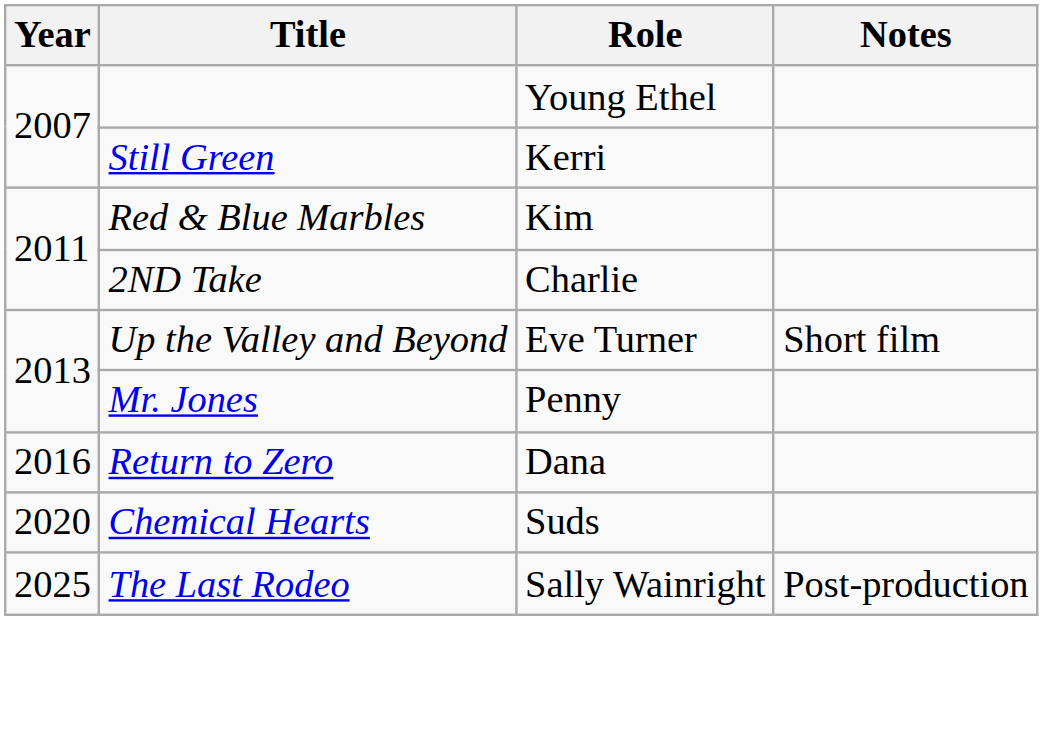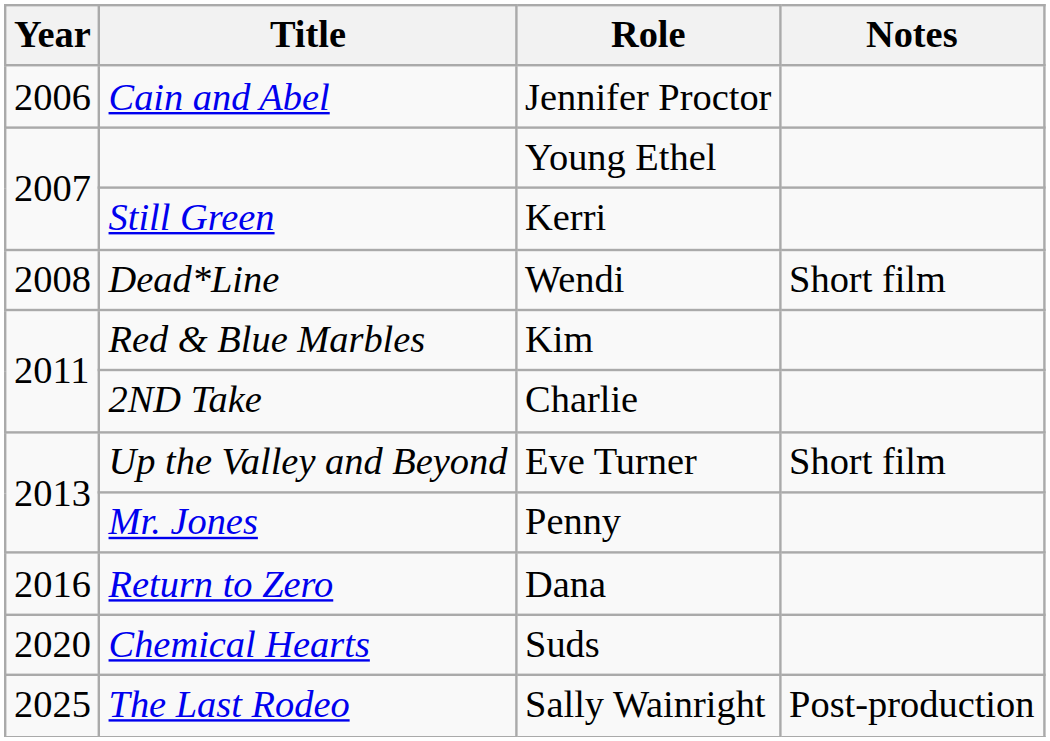+ row: 2006 | Cain and Abel | Jennifer Proctor
+ row: 2008 | Dead*Line | Wendi | Short film
